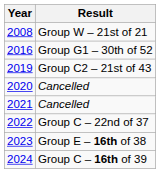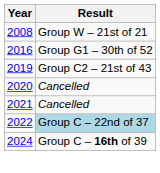2022 | Result: no background -> lightblue background
- row: 2023 | Group E – 16th of 38
